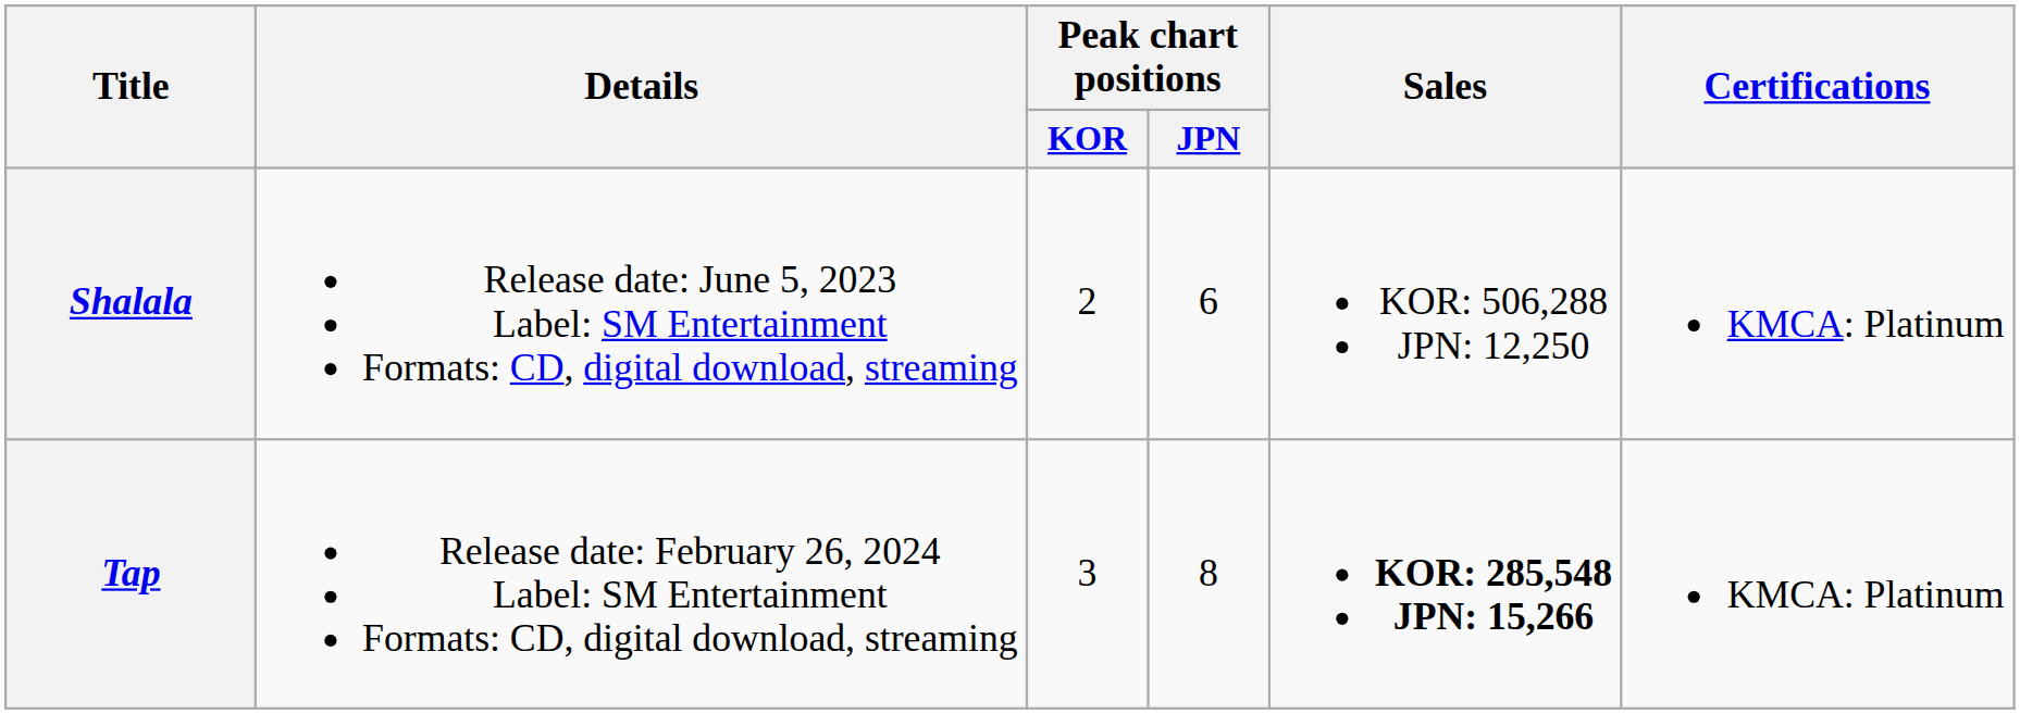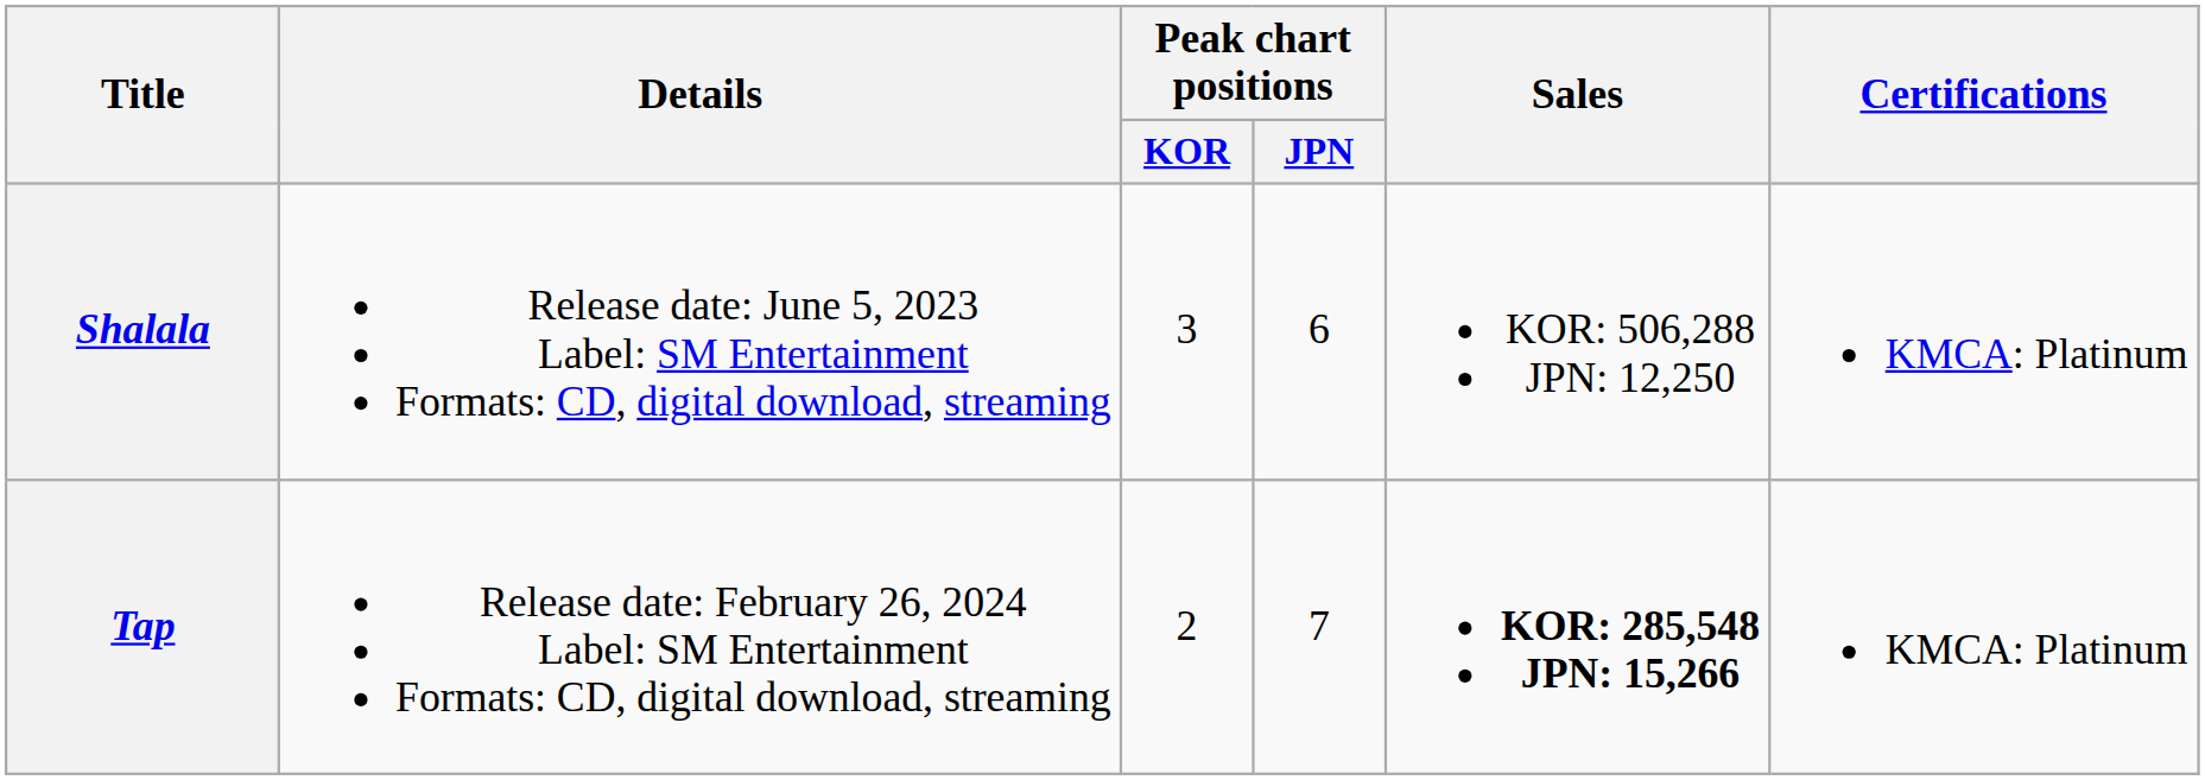Shalala | Peak chart positions / KOR: 2 -> 3
Tap | Peak chart positions / KOR: 3 -> 2
Tap | Peak chart positions / JPN: 8 -> 7
